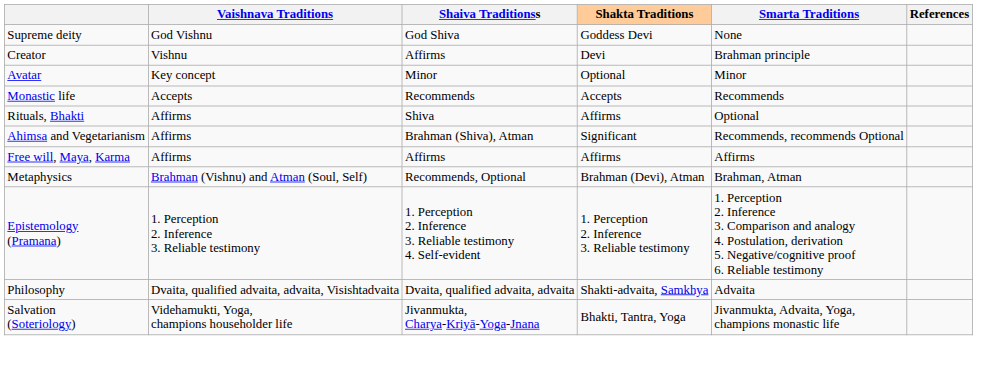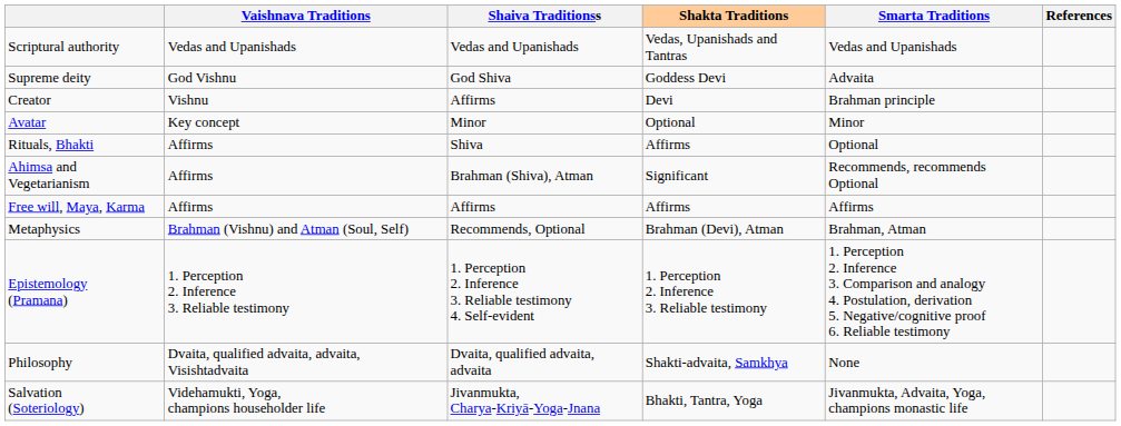+ row: Scriptural authority | Vedas and Upanishads | Vedas and Upanishads | Vedas, Upanishads and Tantras | Vedas and Upanishads
Supreme deity | Smarta Traditions: None -> Advaita
- row: Monastic life | Accepts | Recommends | Accepts | Recommends
Philosophy | Smarta Traditions: Advaita -> None
